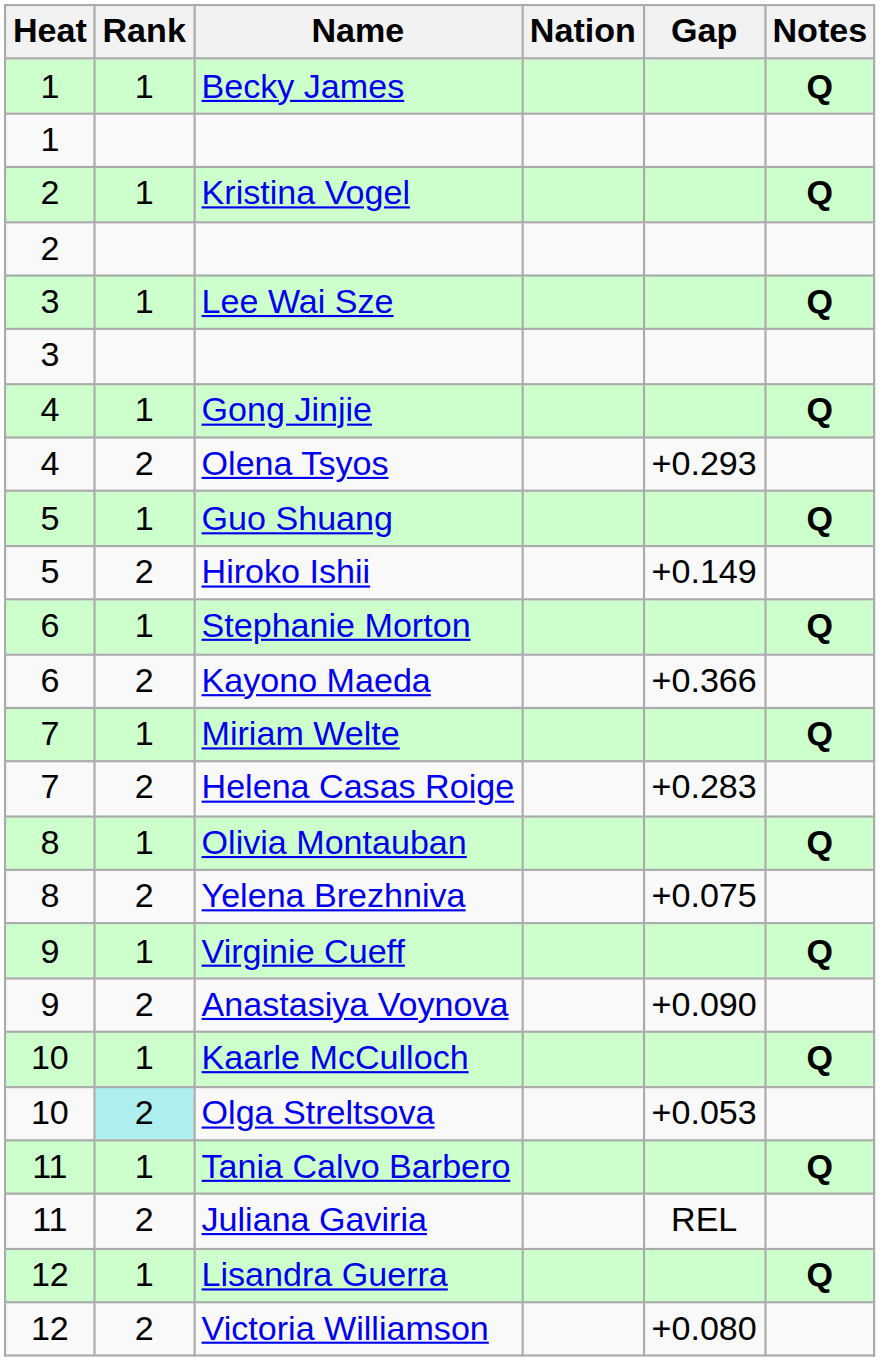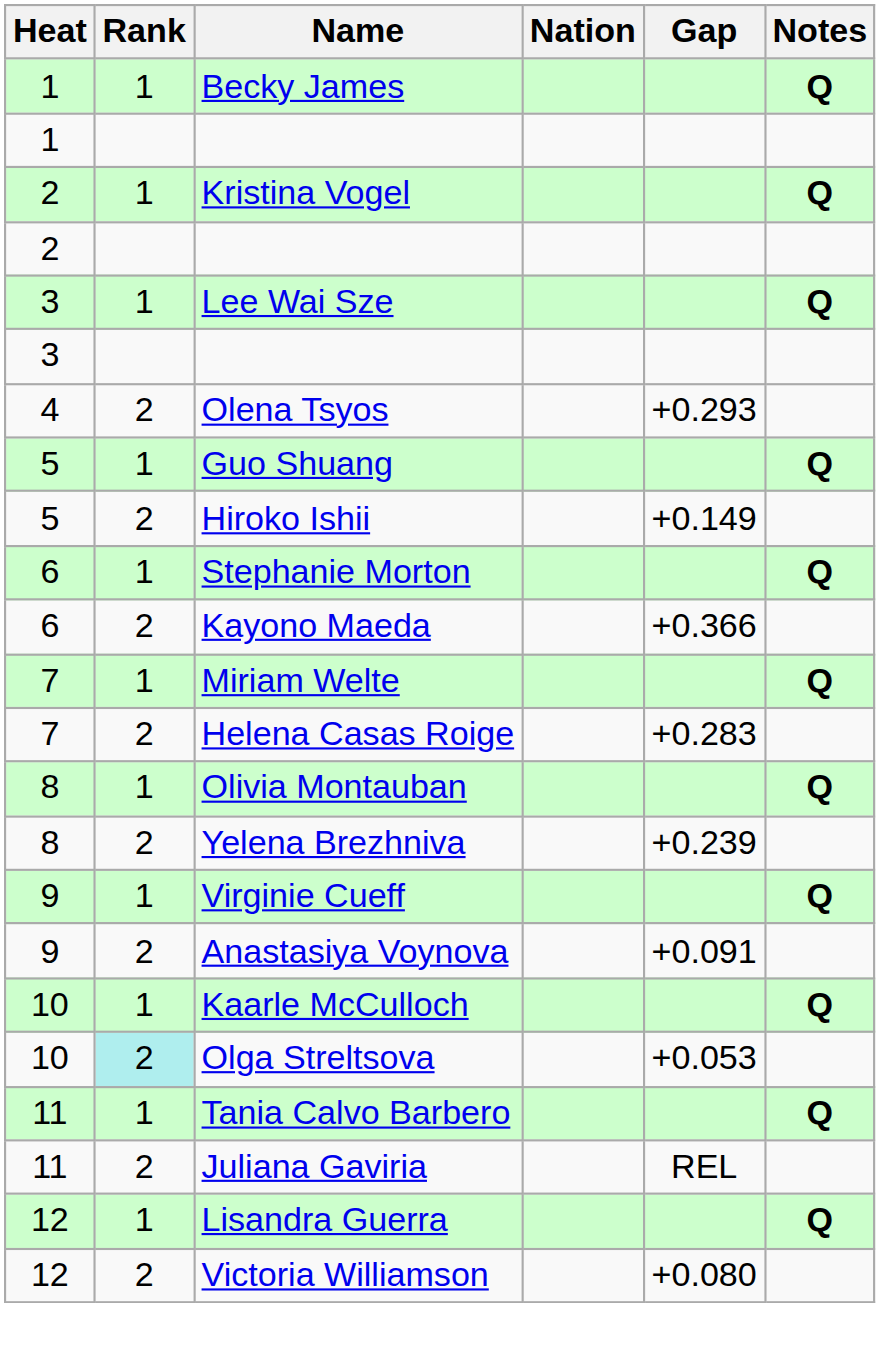- row: 4 | 1 | Gong Jinjie | Q
Yelena Brezhniva | Gap: +0.075 -> +0.239
Anastasiya Voynova | Gap: +0.090 -> +0.091
